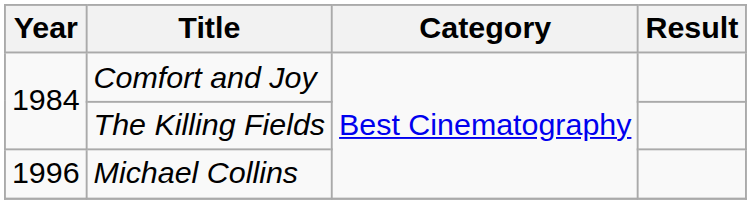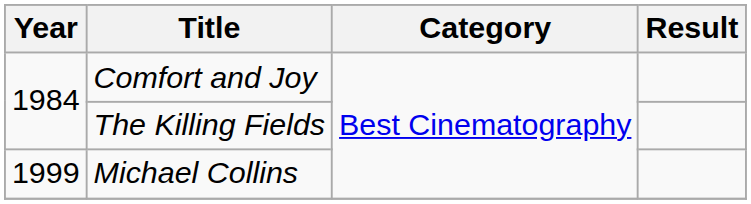Michael Collins | Year: 1996 -> 1999
